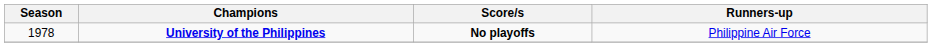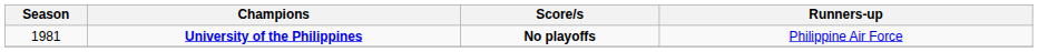University of the Philippines | Season: 1978 -> 1981
